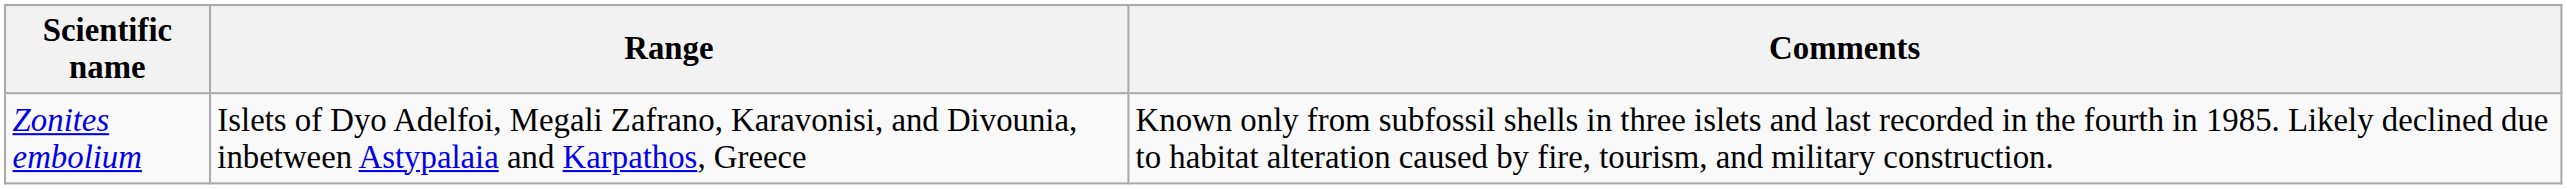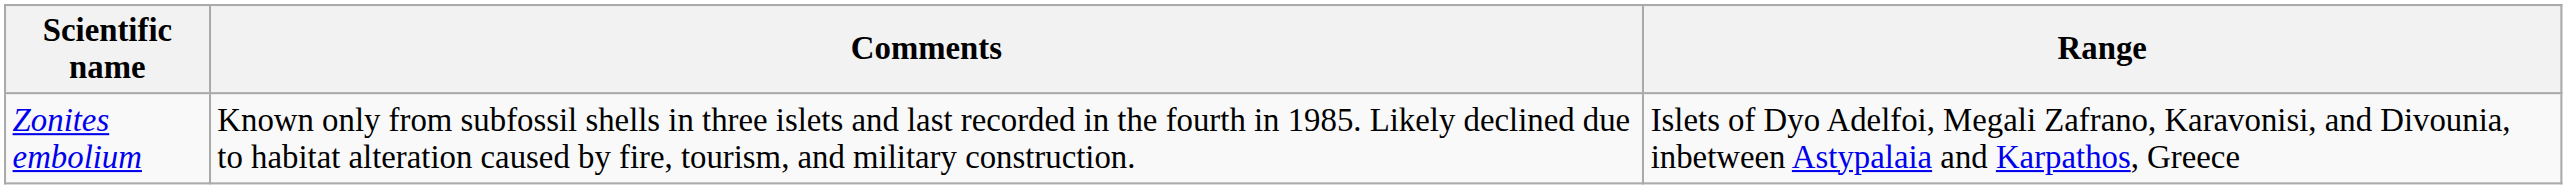columns swapped: Range <-> Comments
